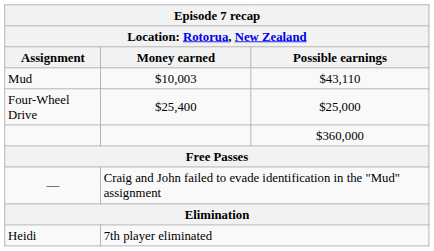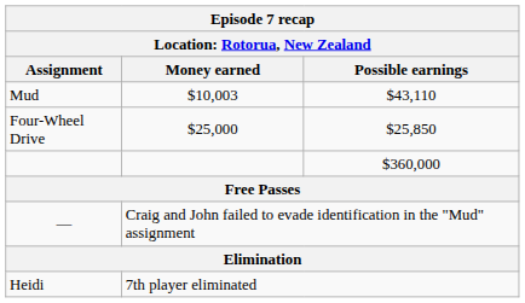Four-Wheel Drive | Money earned: $25,400 -> $25,000
Four-Wheel Drive | Possible earnings: $25,000 -> $25,850
